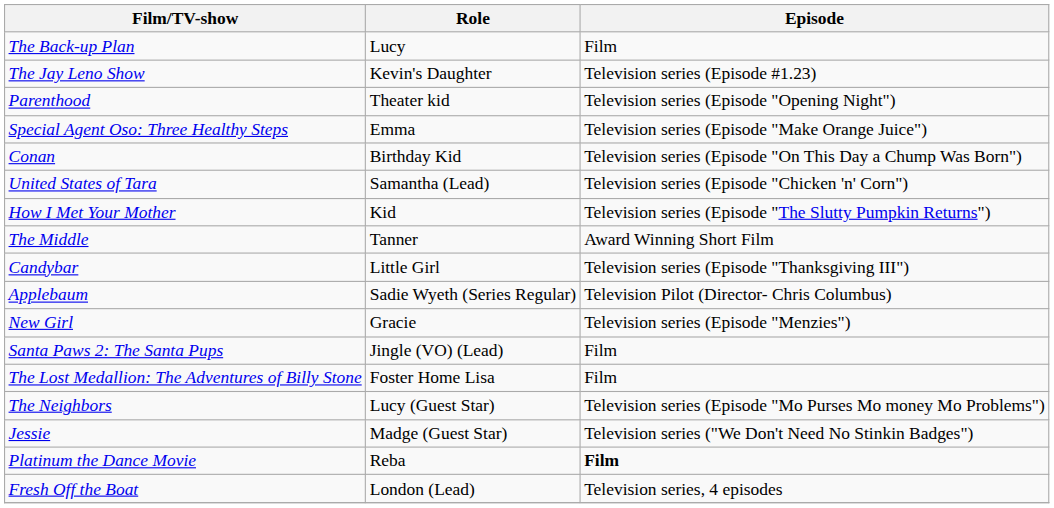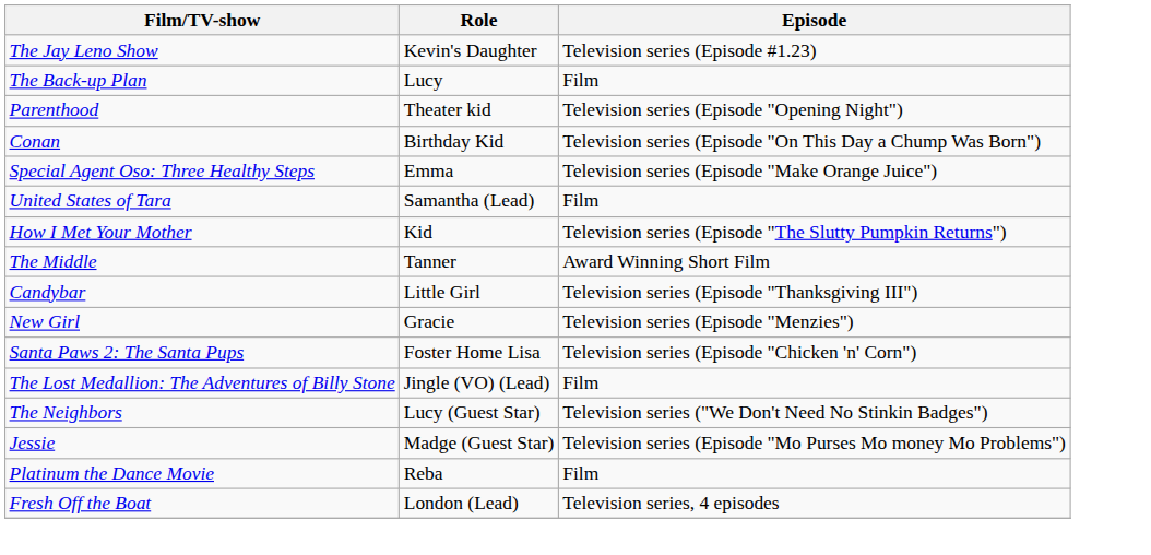rows swapped: The Jay Leno Show <-> The Back-up Plan
rows swapped: Special Agent Oso: Three Healthy Steps <-> Conan
United States of Tara | Episode: Television series (Episode "Chicken 'n' Corn") -> Film
- row: Applebaum | Sadie Wyeth (Series Regular) | Television Pilot (Director- Chris Columbus)
Santa Paws 2: The Santa Pups | Role: Jingle (VO) (Lead) -> Foster Home Lisa
Santa Paws 2: The Santa Pups | Episode: Film -> Television series (Episode "Chicken 'n' Corn")
The Lost Medallion: The Adventures of Billy Stone | Role: Foster Home Lisa -> Jingle (VO) (Lead)
The Neighbors | Episode: Television series (Episode "Mo Purses Mo money Mo Problems") -> Television series ("We Don't Need No Stinkin Badges")
Jessie | Episode: Television series ("We Don't Need No Stinkin Badges") -> Television series (Episode "Mo Purses Mo money Mo Problems")
Platinum the Dance Movie | Episode: bold -> normal
